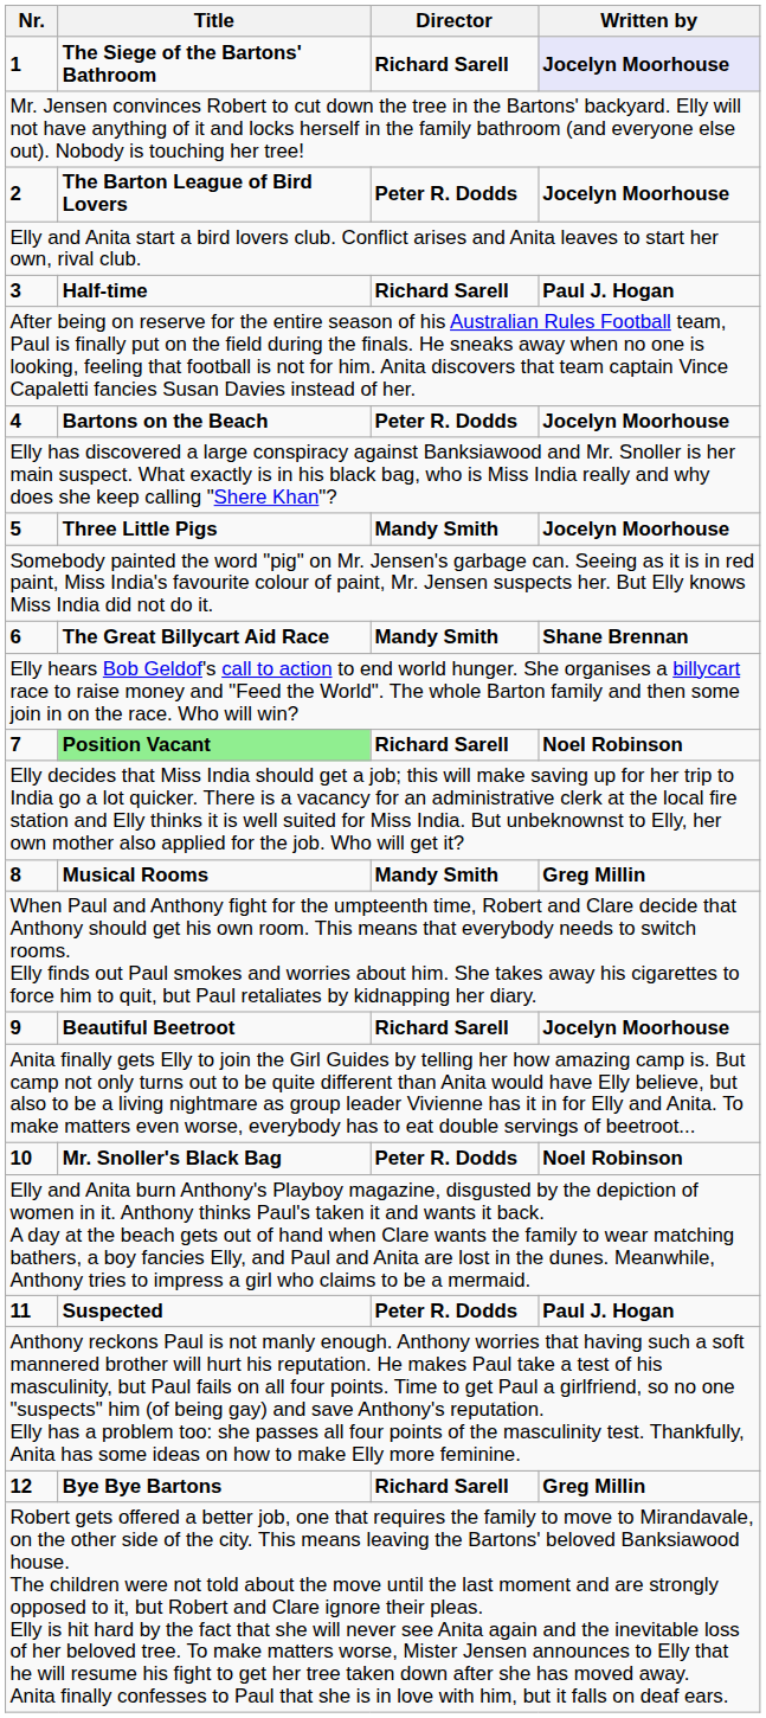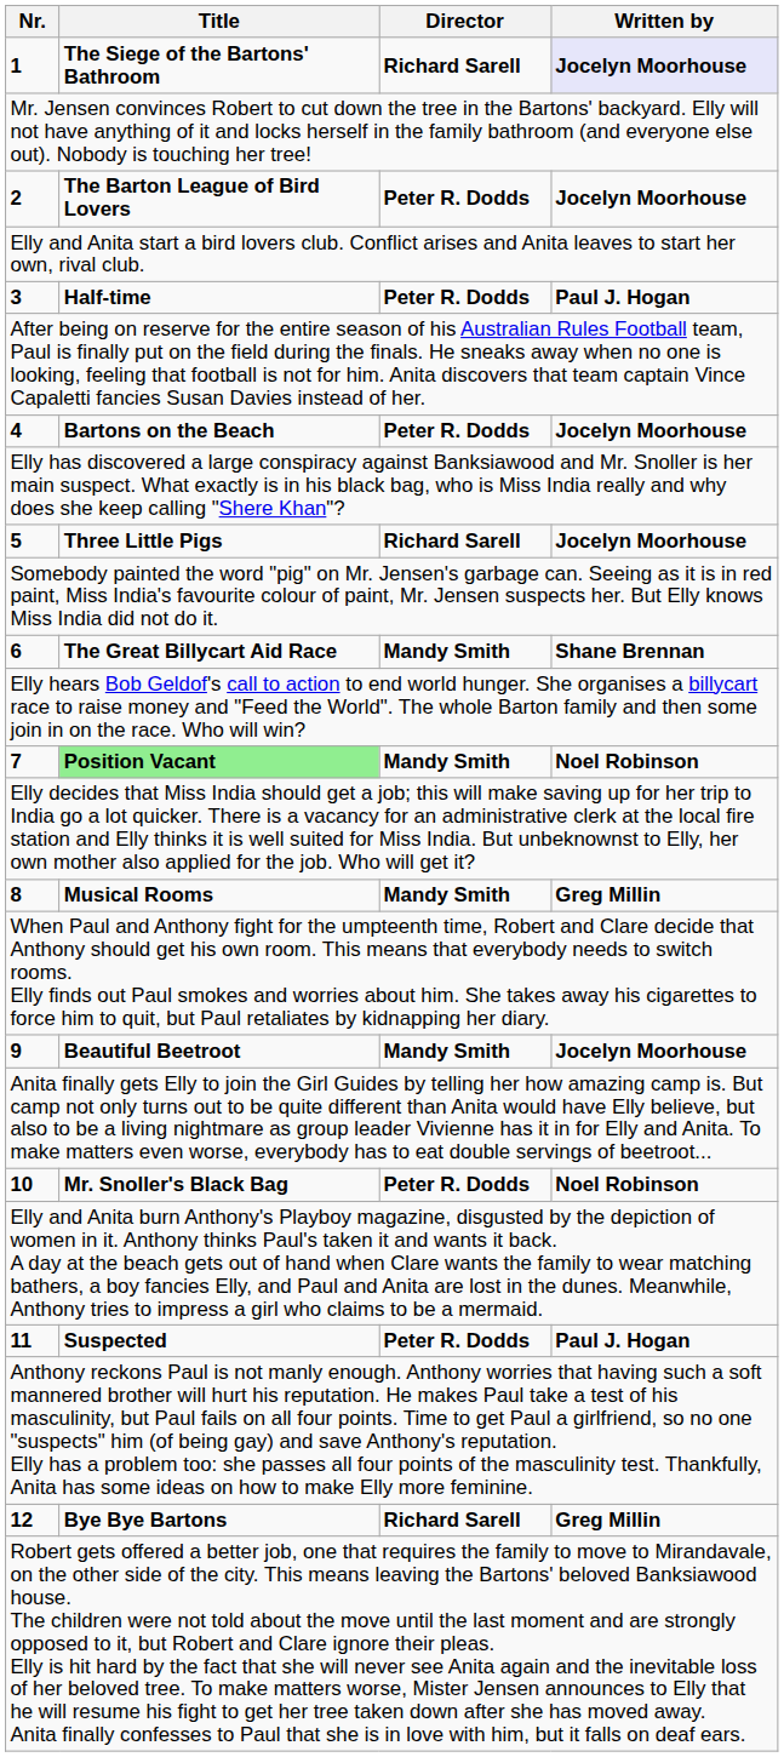3 | Director: Richard Sarell -> Peter R. Dodds
5 | Director: Mandy Smith -> Richard Sarell
7 | Director: Richard Sarell -> Mandy Smith
9 | Director: Richard Sarell -> Mandy Smith
